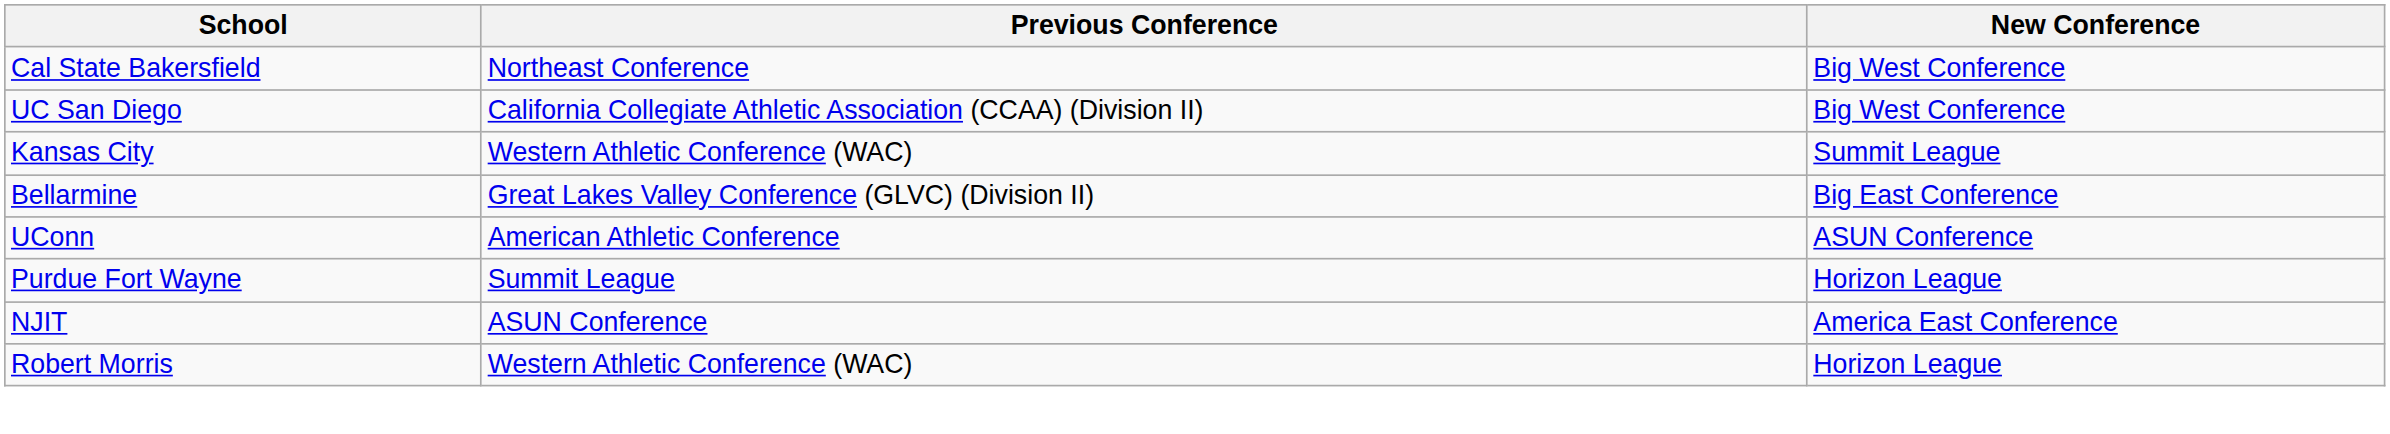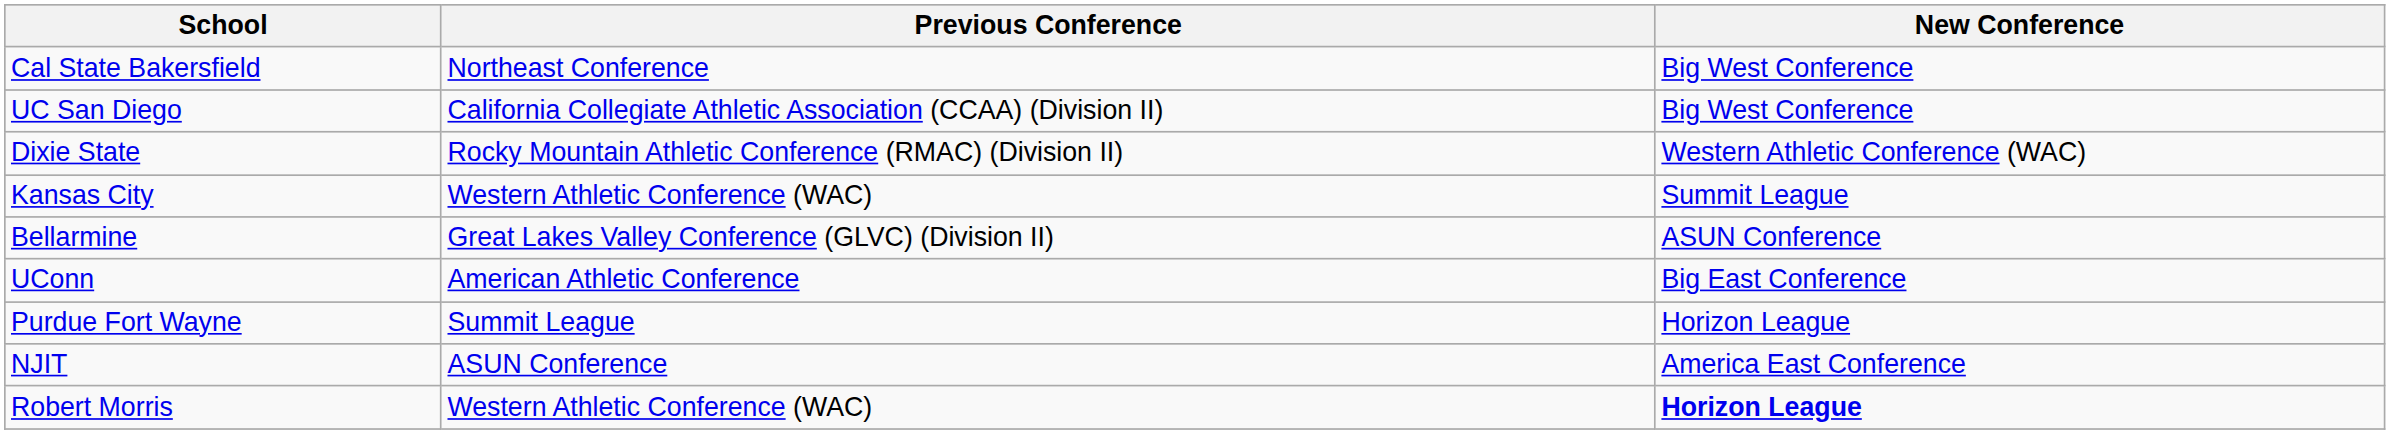+ row: Dixie State | Rocky Mountain Athletic Conference (RMAC) (Division II) | Western Athletic Conference (WAC)
Bellarmine | New Conference: Big East Conference -> ASUN Conference
UConn | New Conference: ASUN Conference -> Big East Conference
Robert Morris | New Conference: normal -> bold
